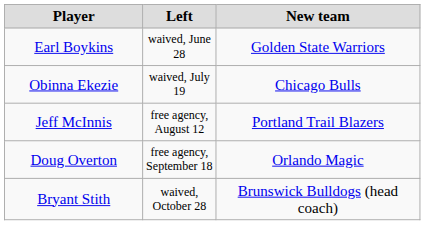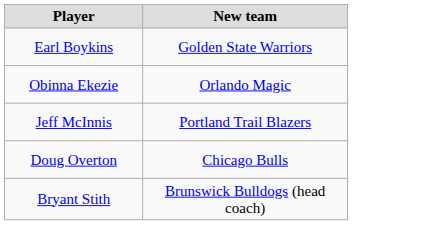- column: Left | waived, June 28 | waived, July 19 | free agency, August 12 | free agency, September 18 | waived, October 28
Obinna Ekezie | New team: Chicago Bulls -> Orlando Magic
Doug Overton | New team: Orlando Magic -> Chicago Bulls
